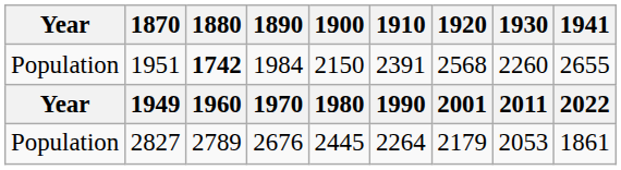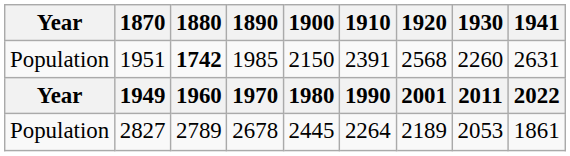1951 | 1890: 1984 -> 1985
1951 | 1941: 2655 -> 2631
2827 | 1890: 2676 -> 2678
2827 | 1920: 2179 -> 2189
